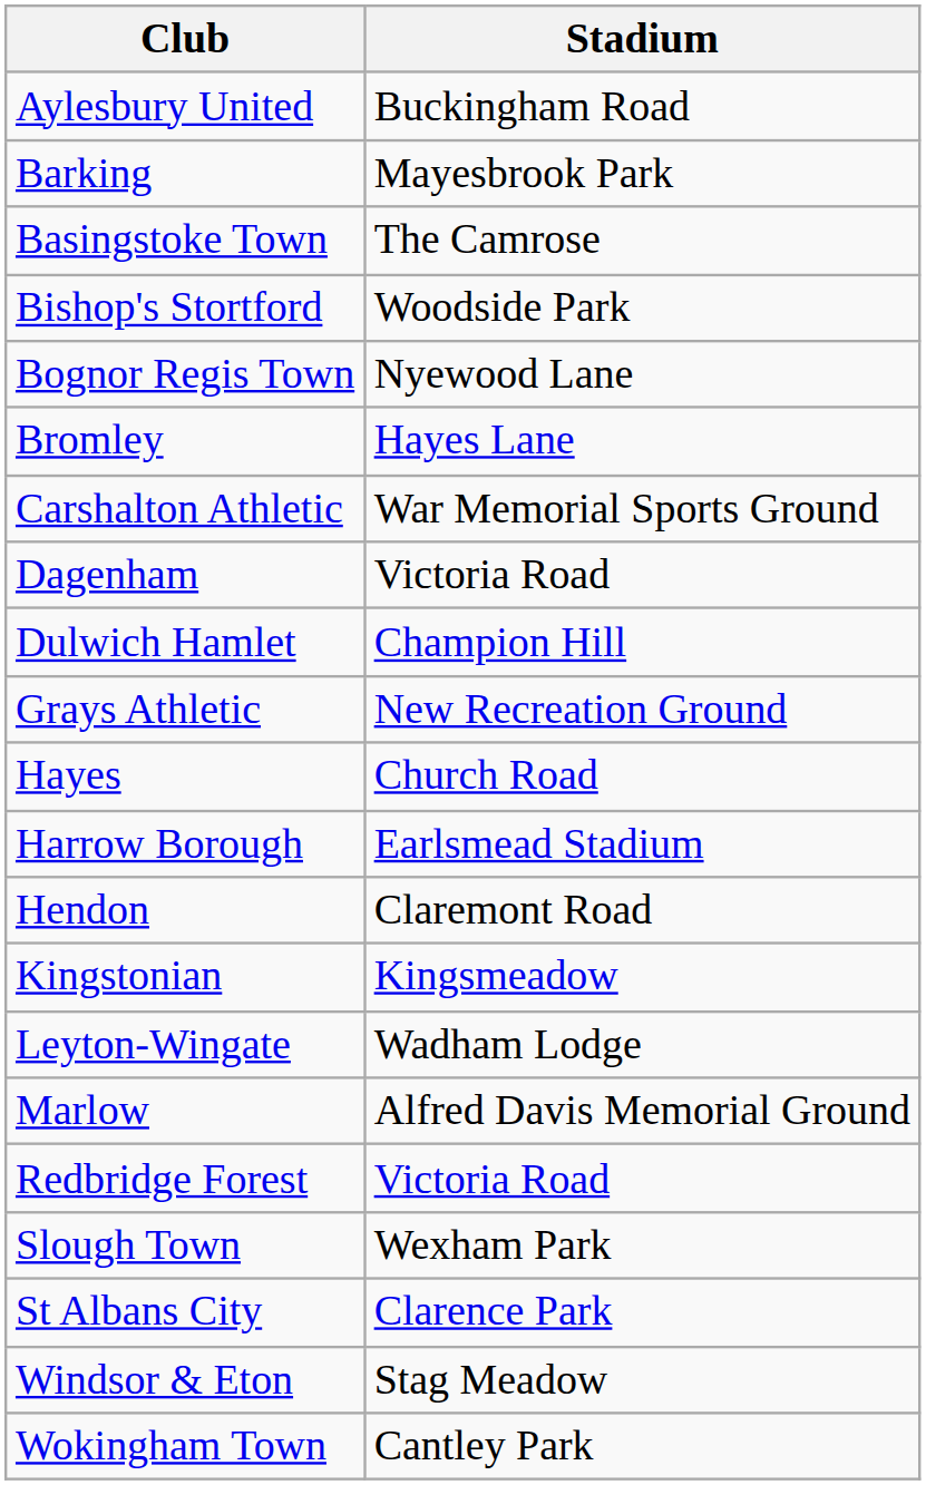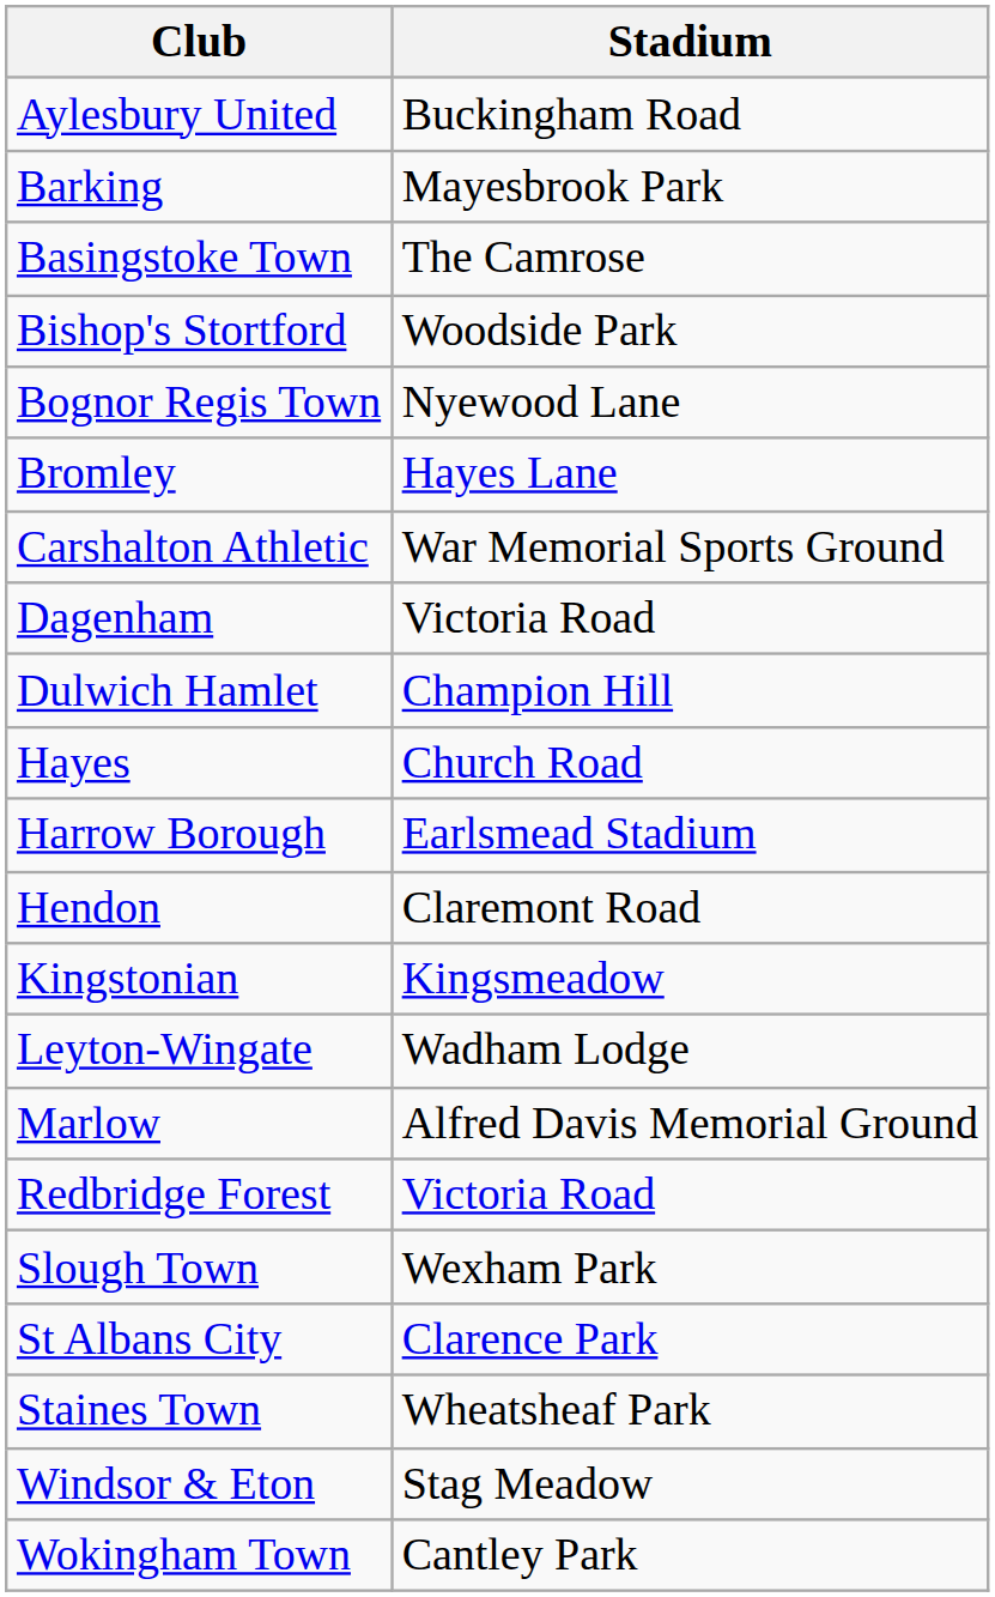- row: Grays Athletic | New Recreation Ground
+ row: Staines Town | Wheatsheaf Park
